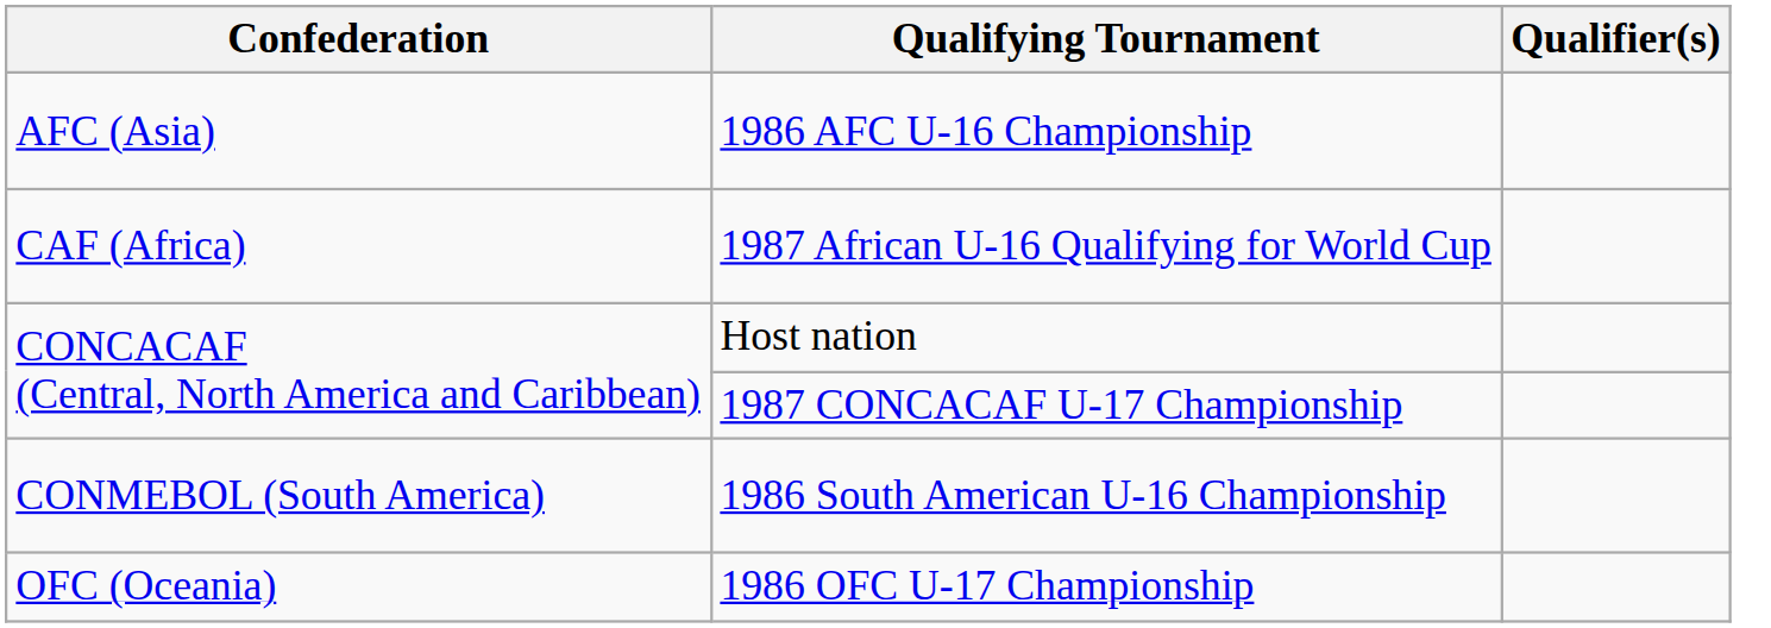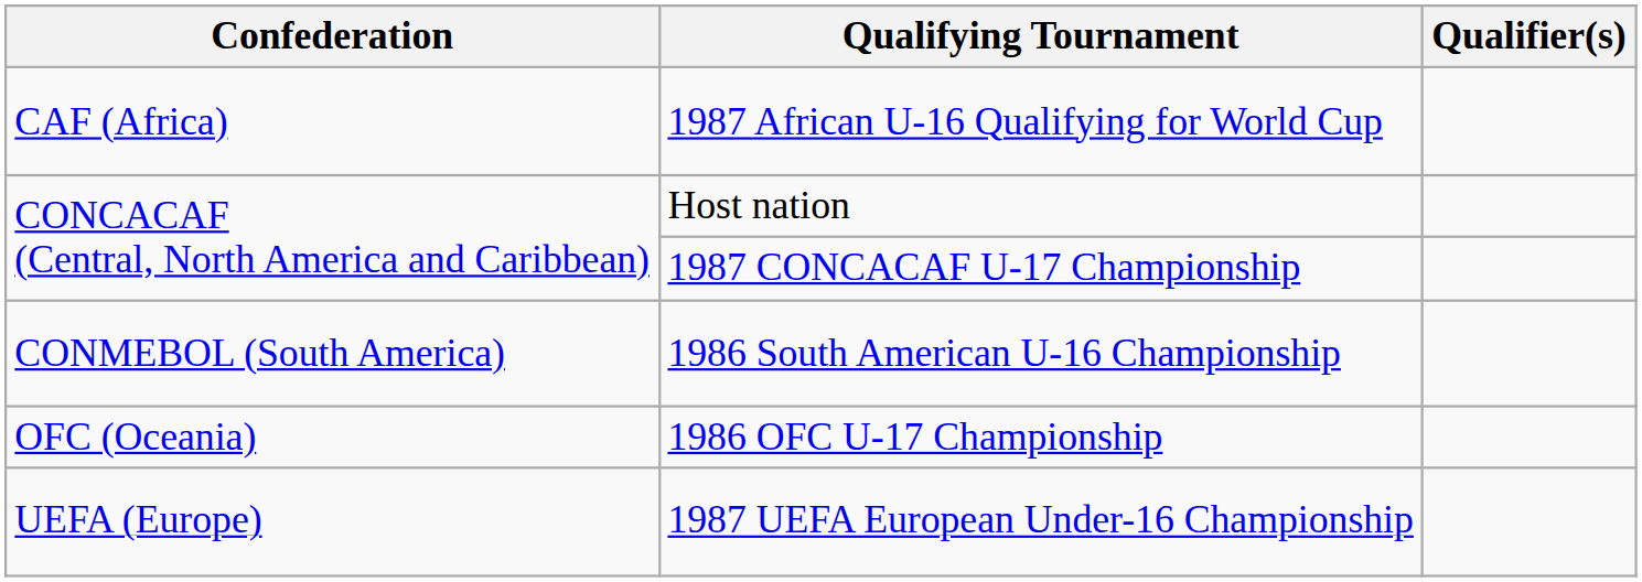- row: AFC (Asia) | 1986 AFC U-16 Championship
+ row: UEFA (Europe) | 1987 UEFA European Under-16 Championship
